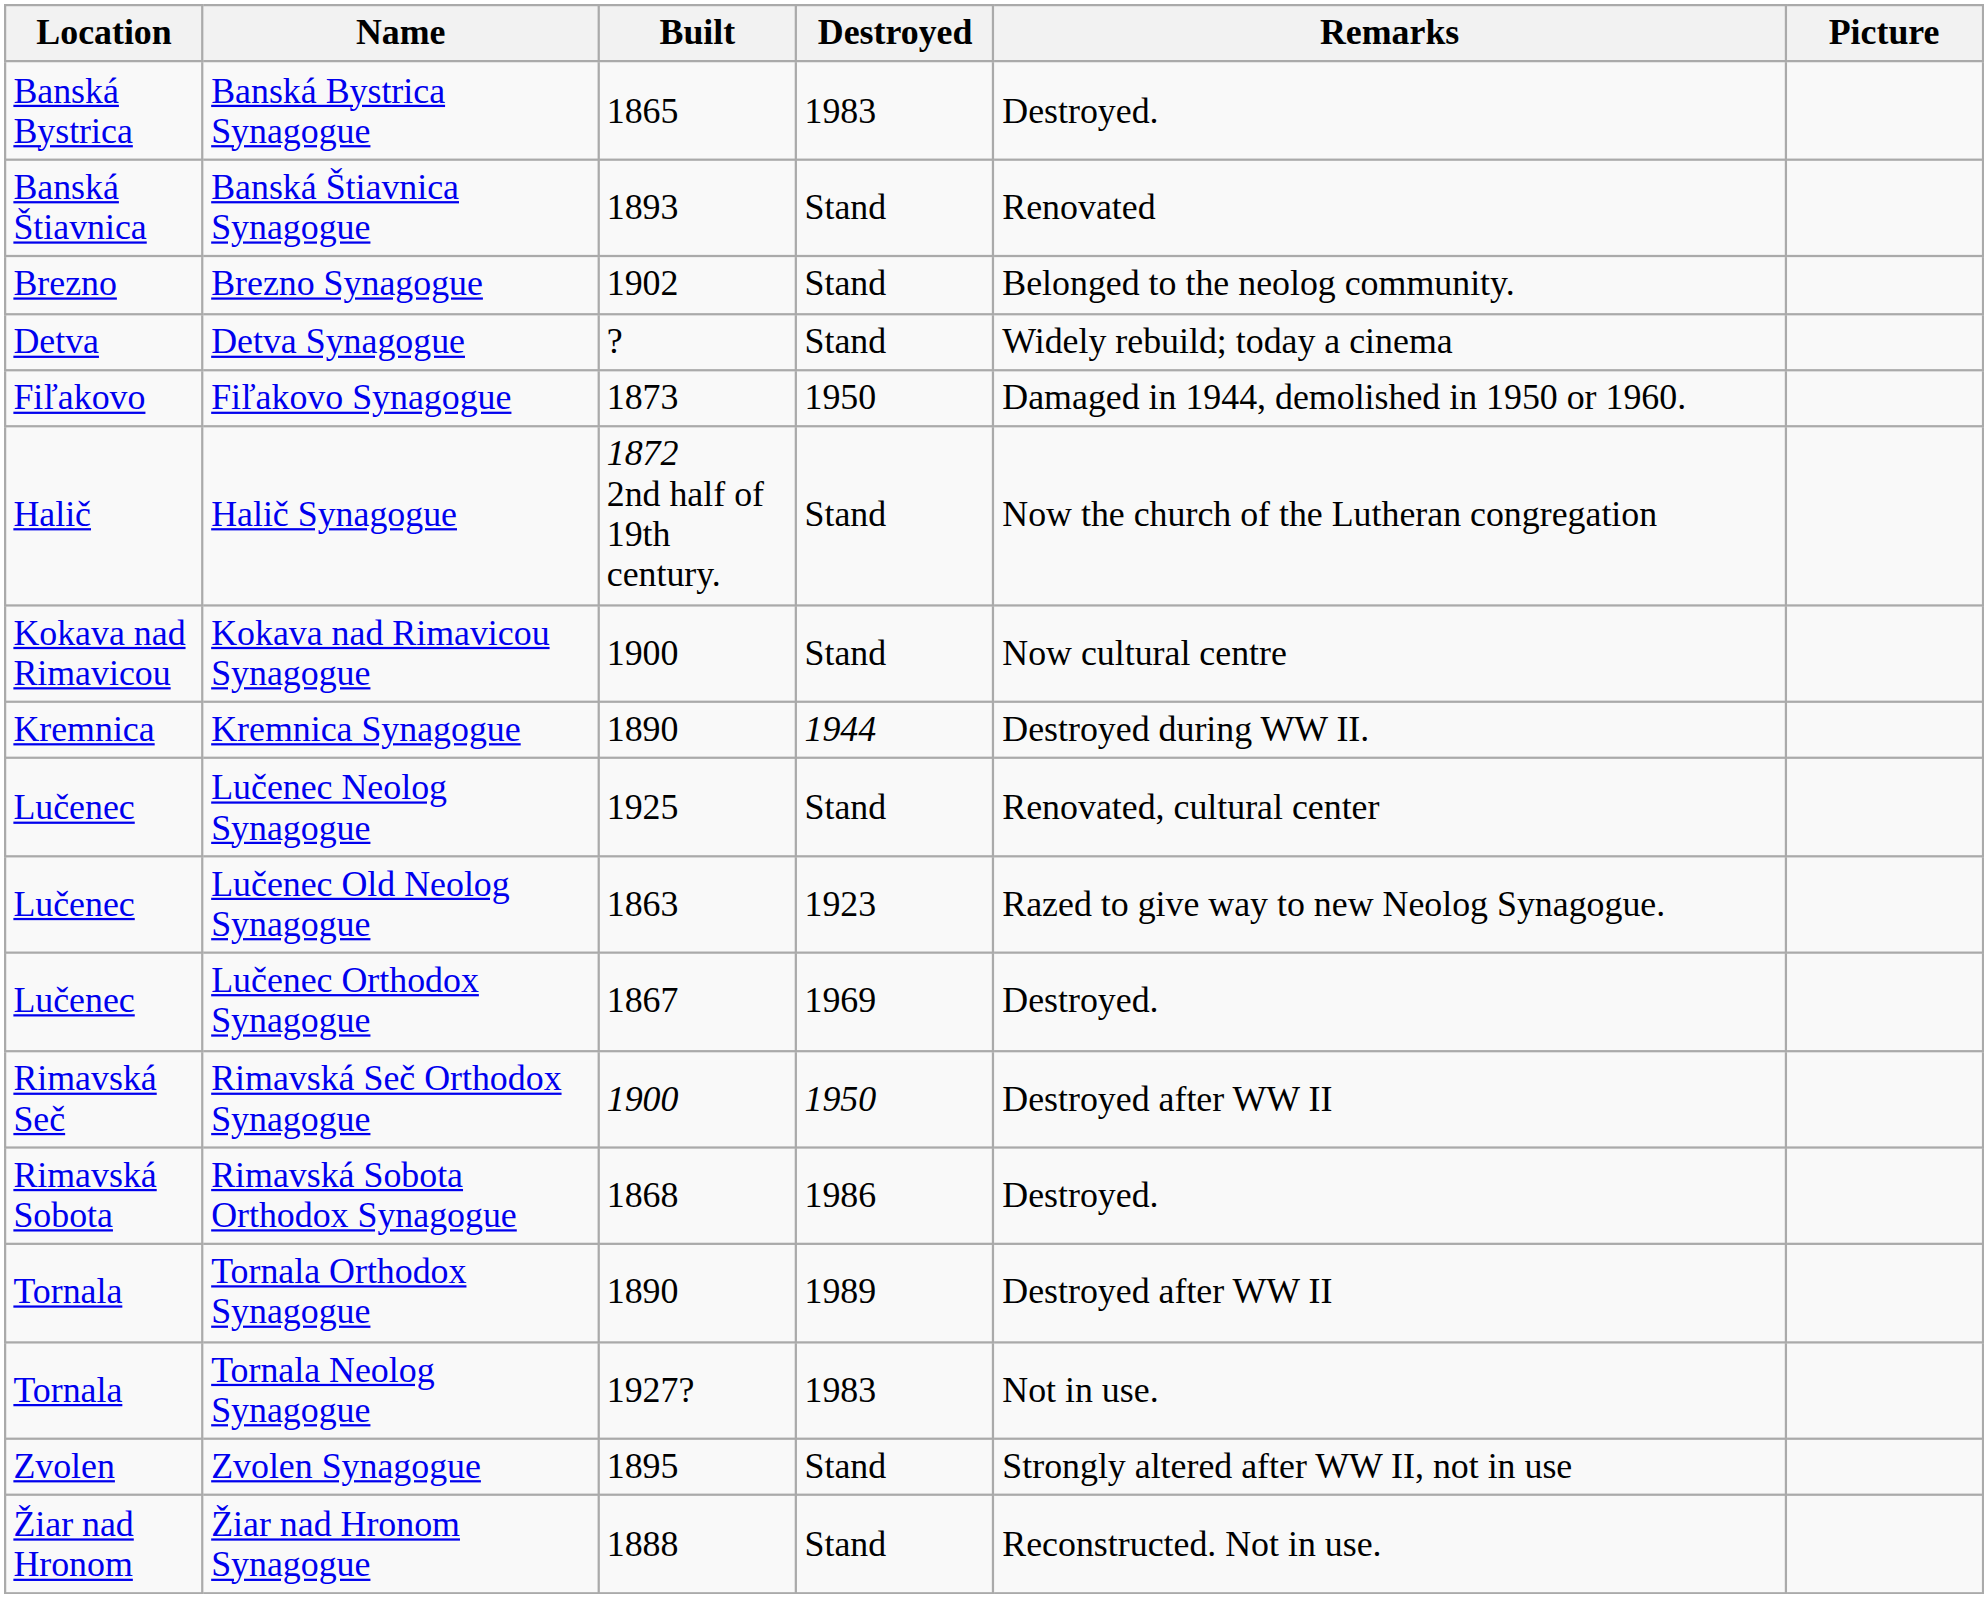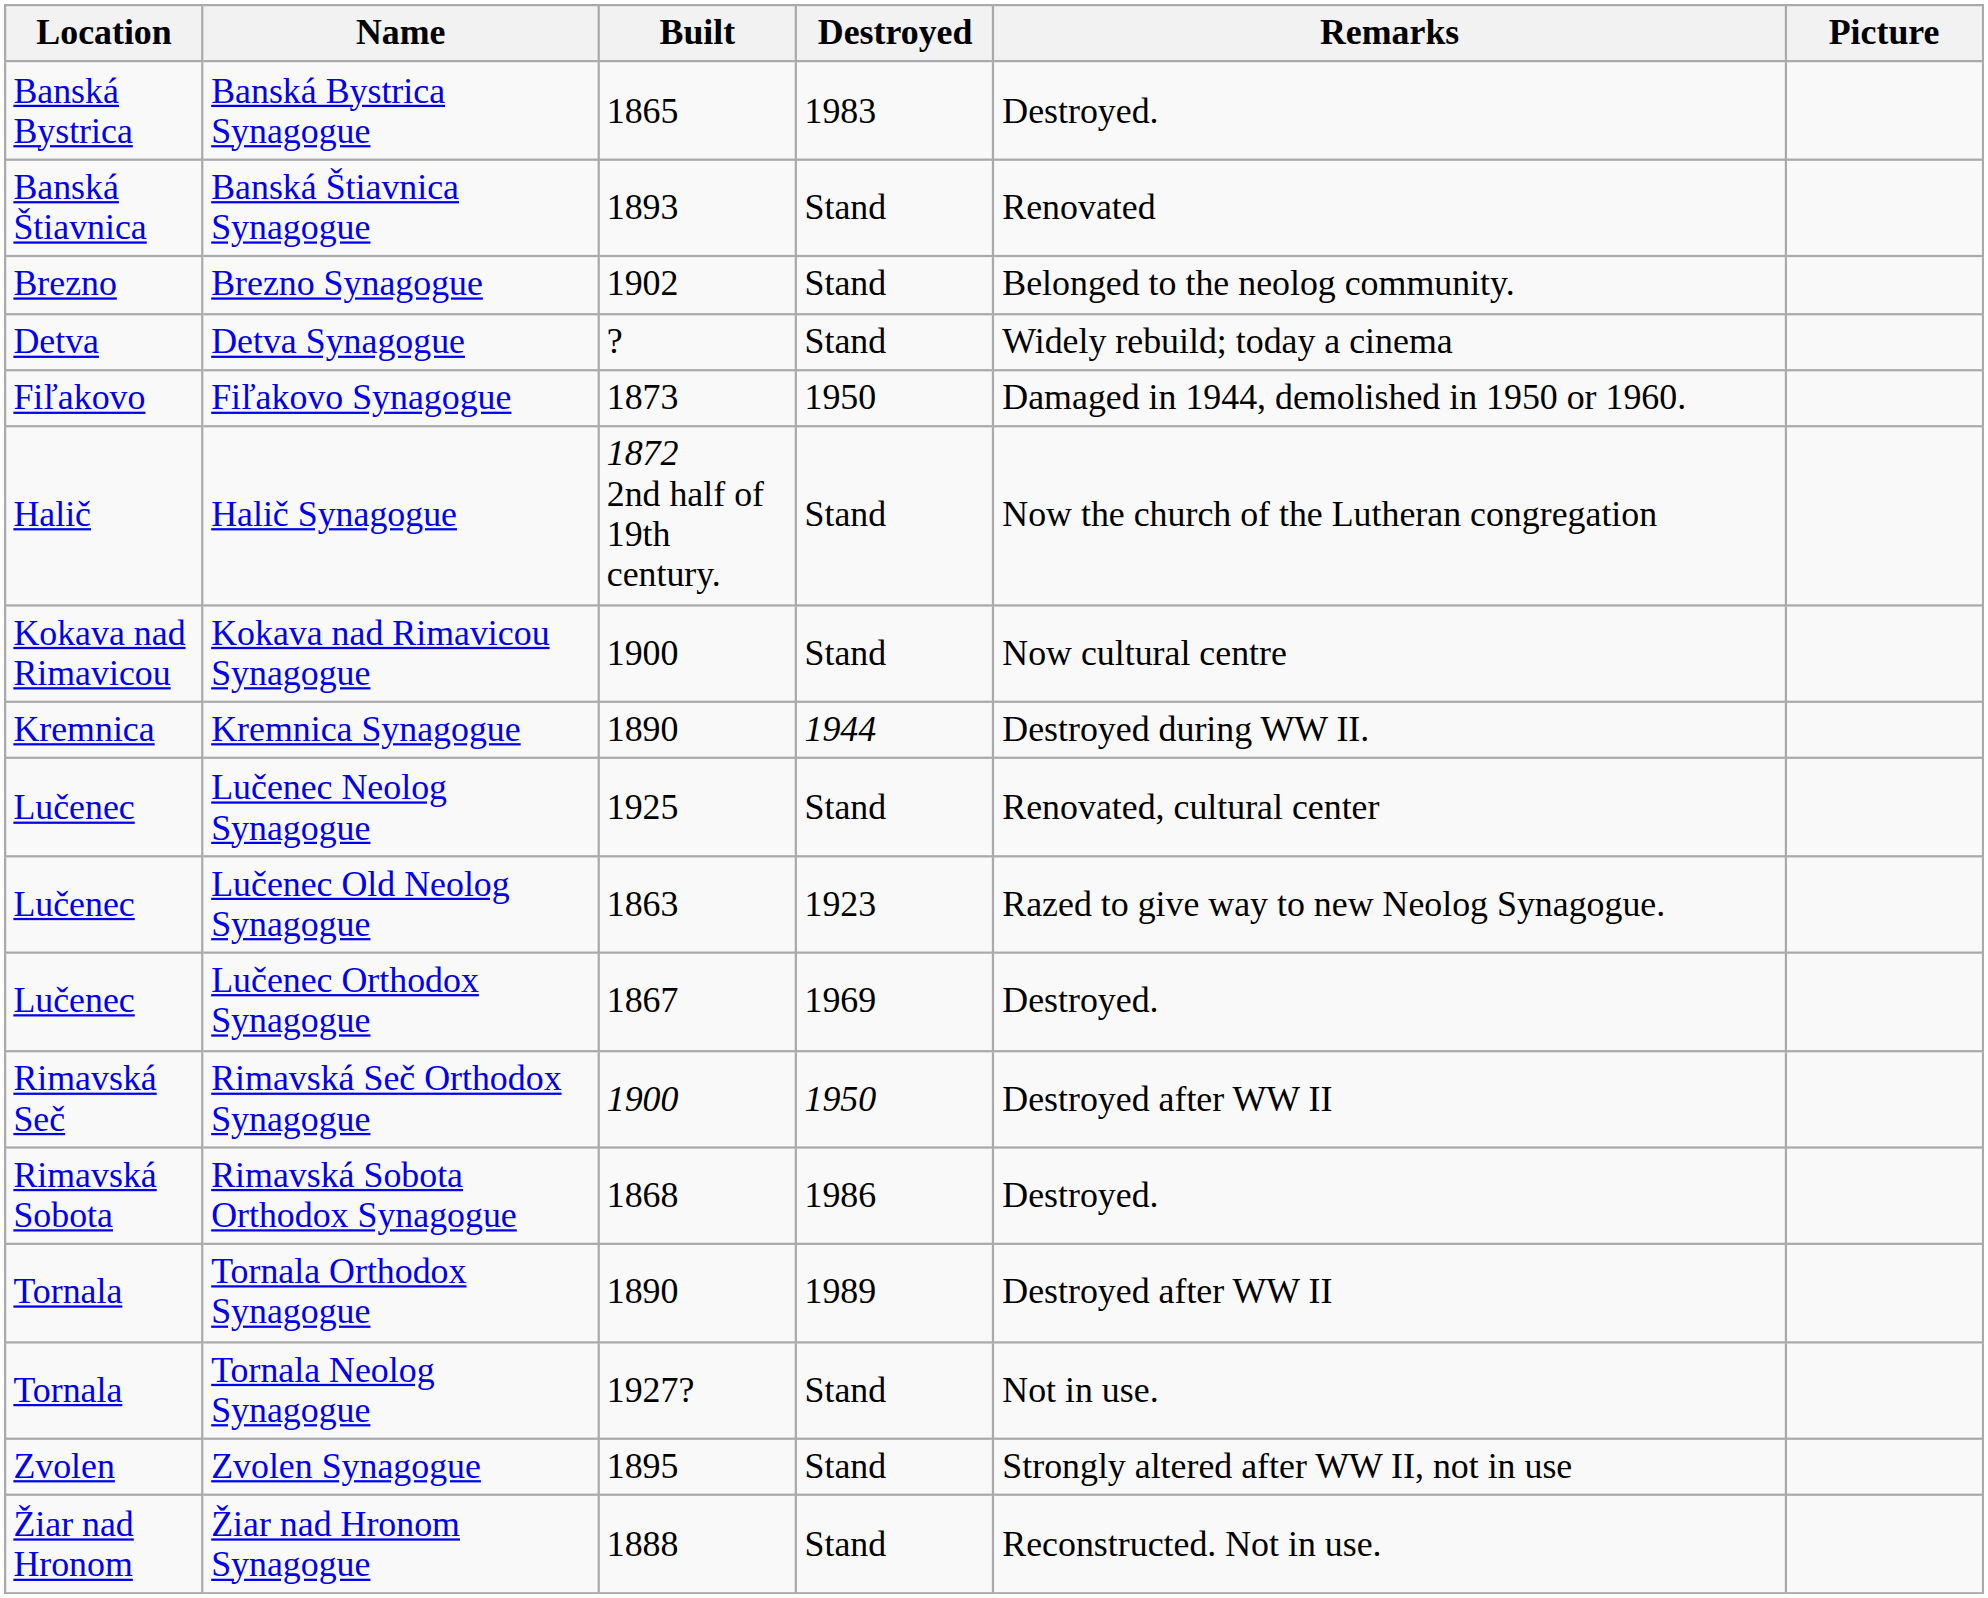Tornala Neolog Synagogue | Destroyed: 1983 -> Stand
